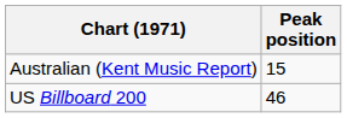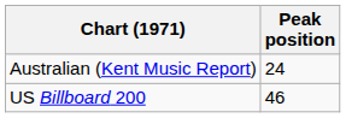Australian (Kent Music Report) | Peak position: 15 -> 24
